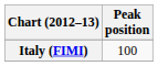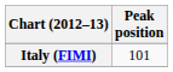Italy (FIMI) | Peak position: 100 -> 101
